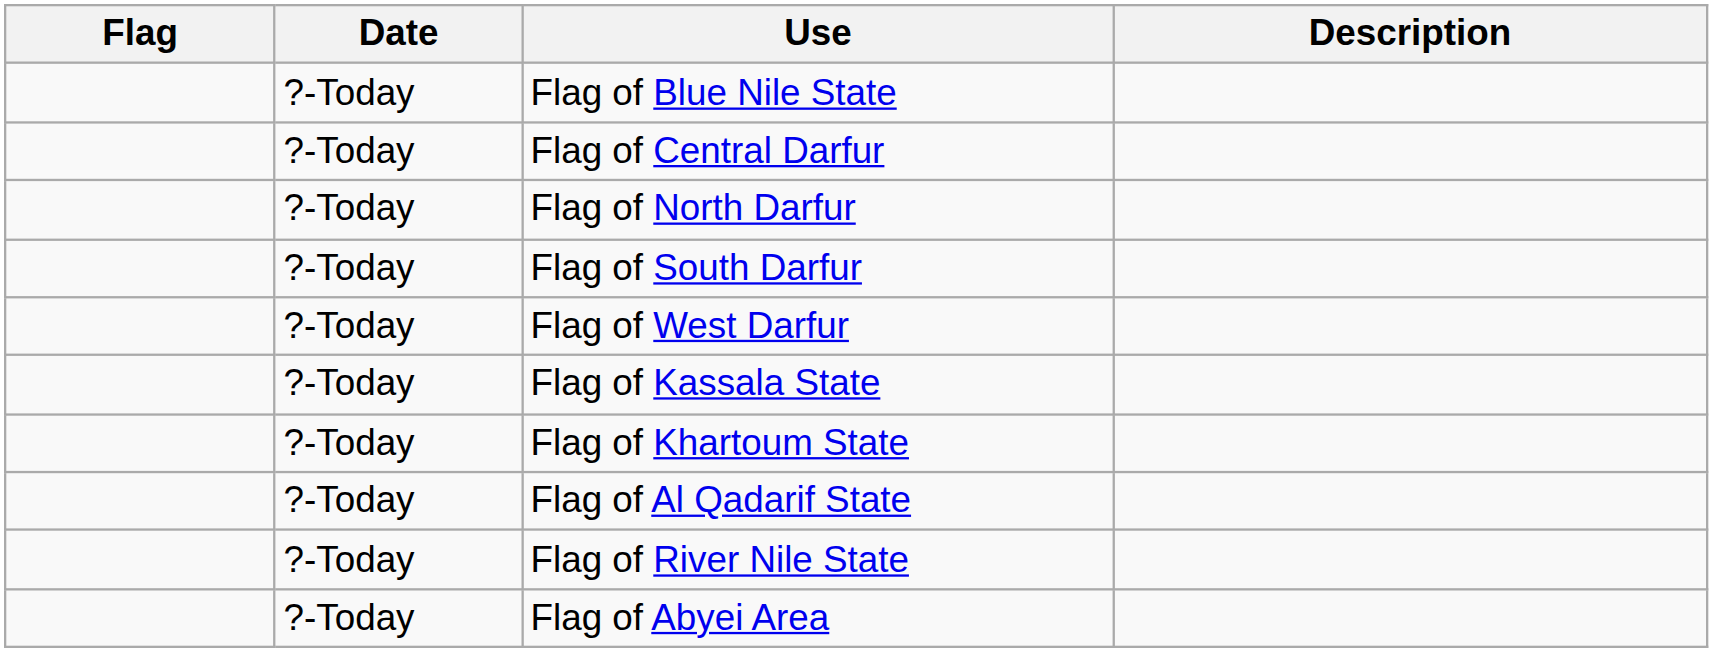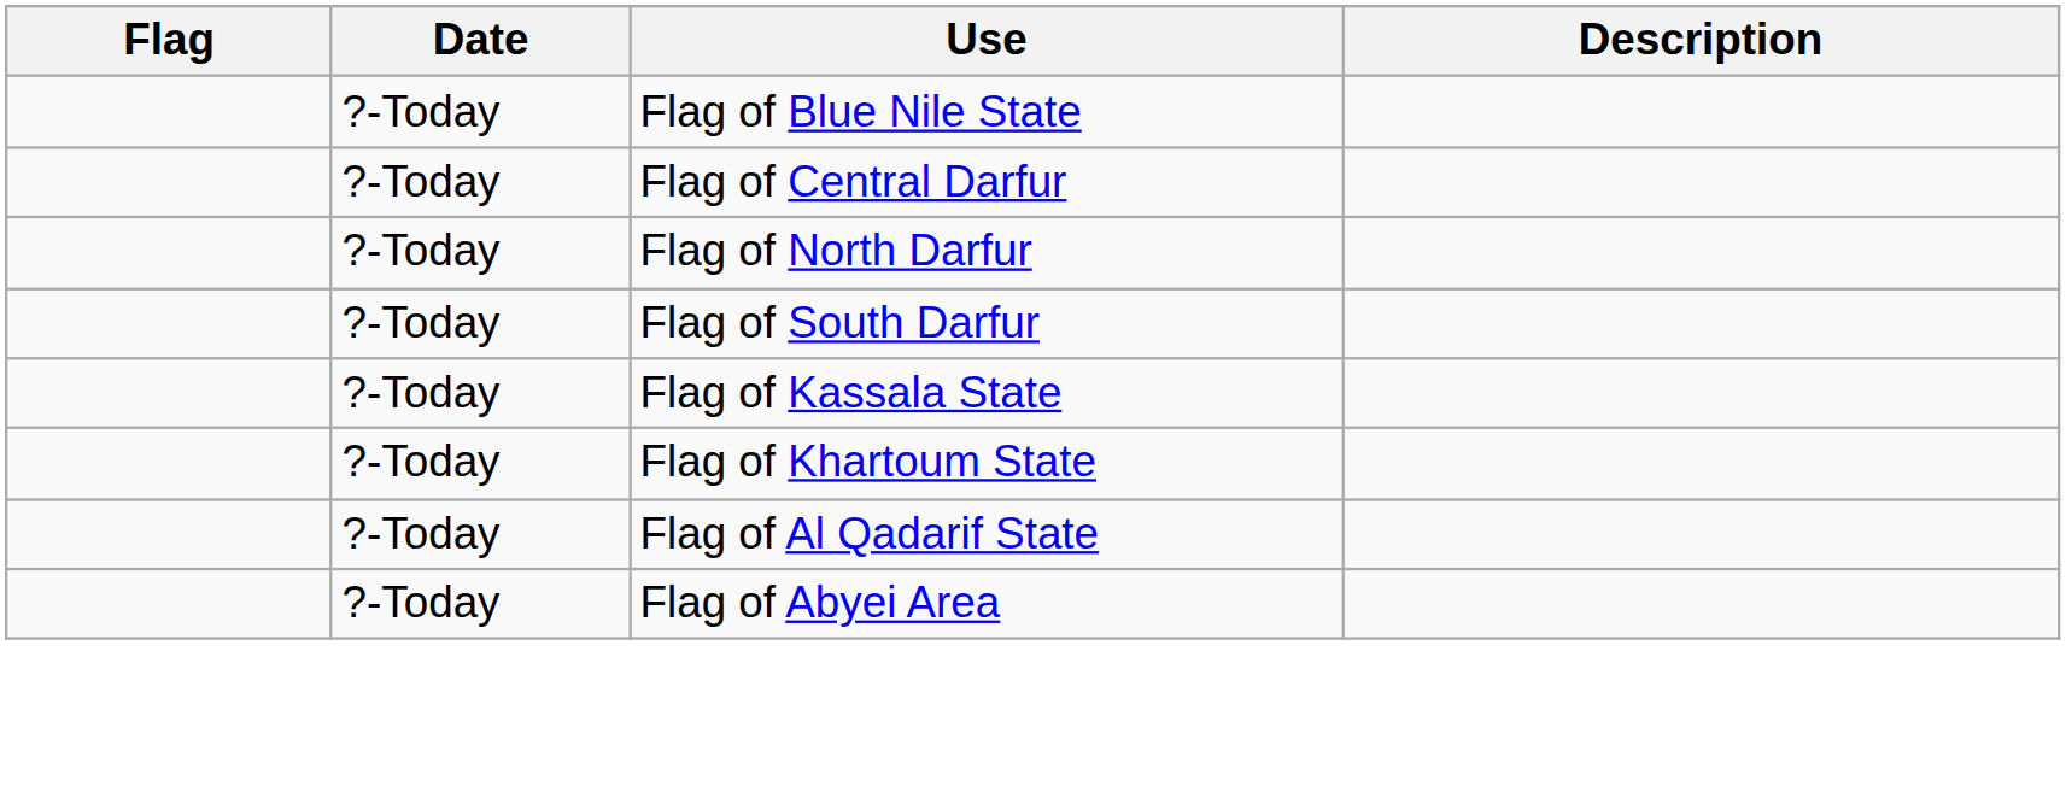- row: ?-Today | Flag of West Darfur
- row: ?-Today | Flag of River Nile State
